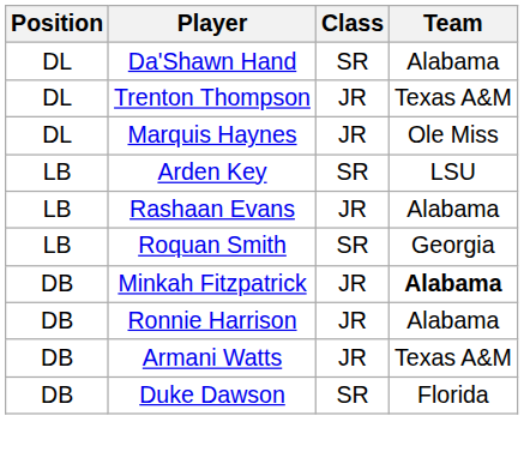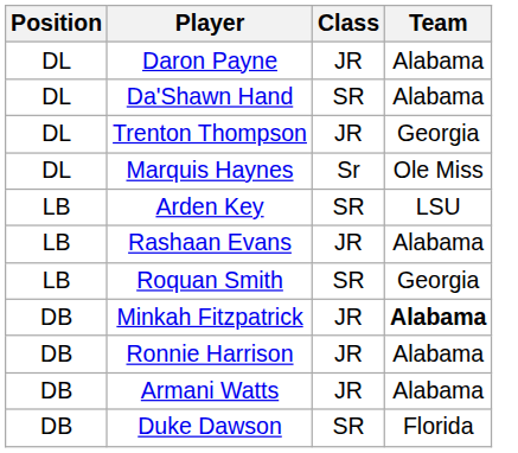+ row: DL | Daron Payne | JR | Alabama
Trenton Thompson | Team: Texas A&M -> Georgia
Marquis Haynes | Class: JR -> Sr
Armani Watts | Team: Texas A&M -> Alabama
